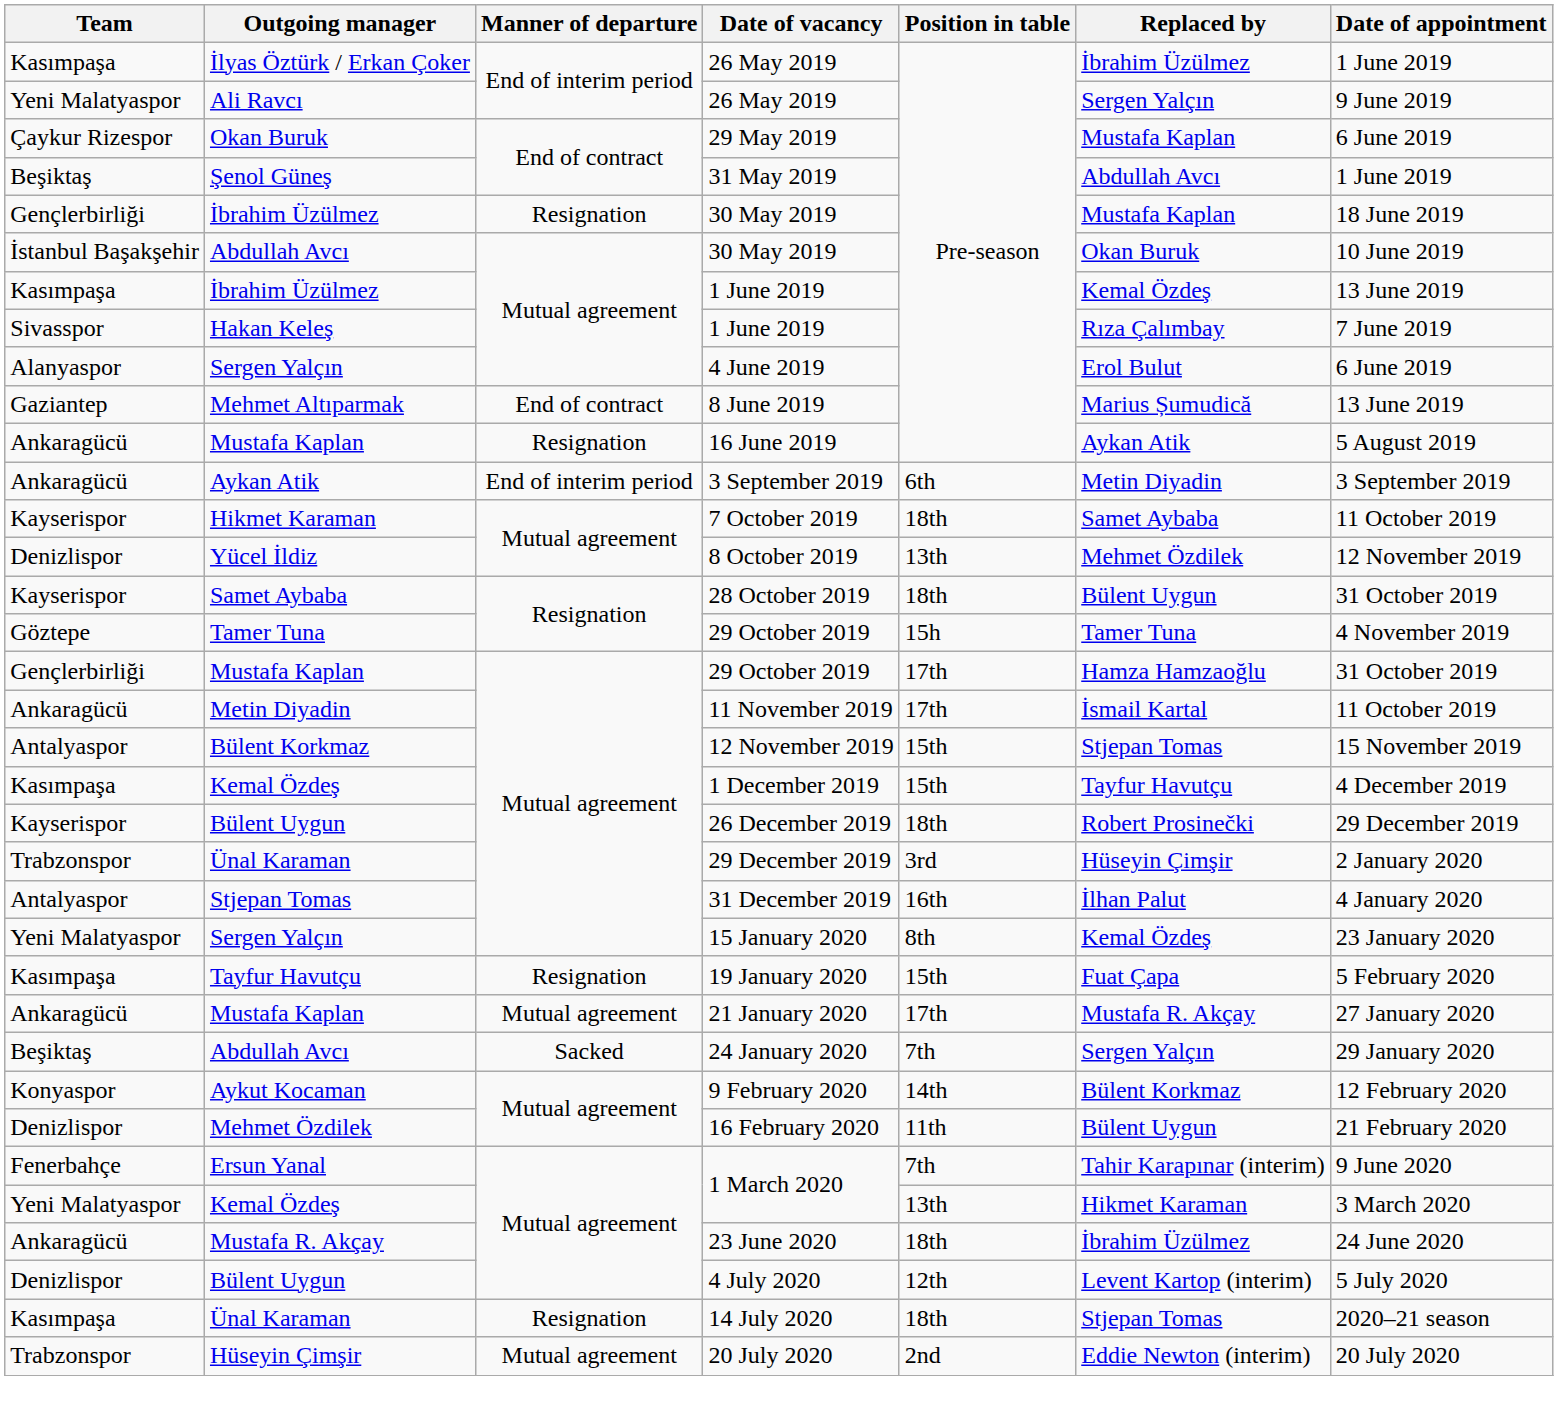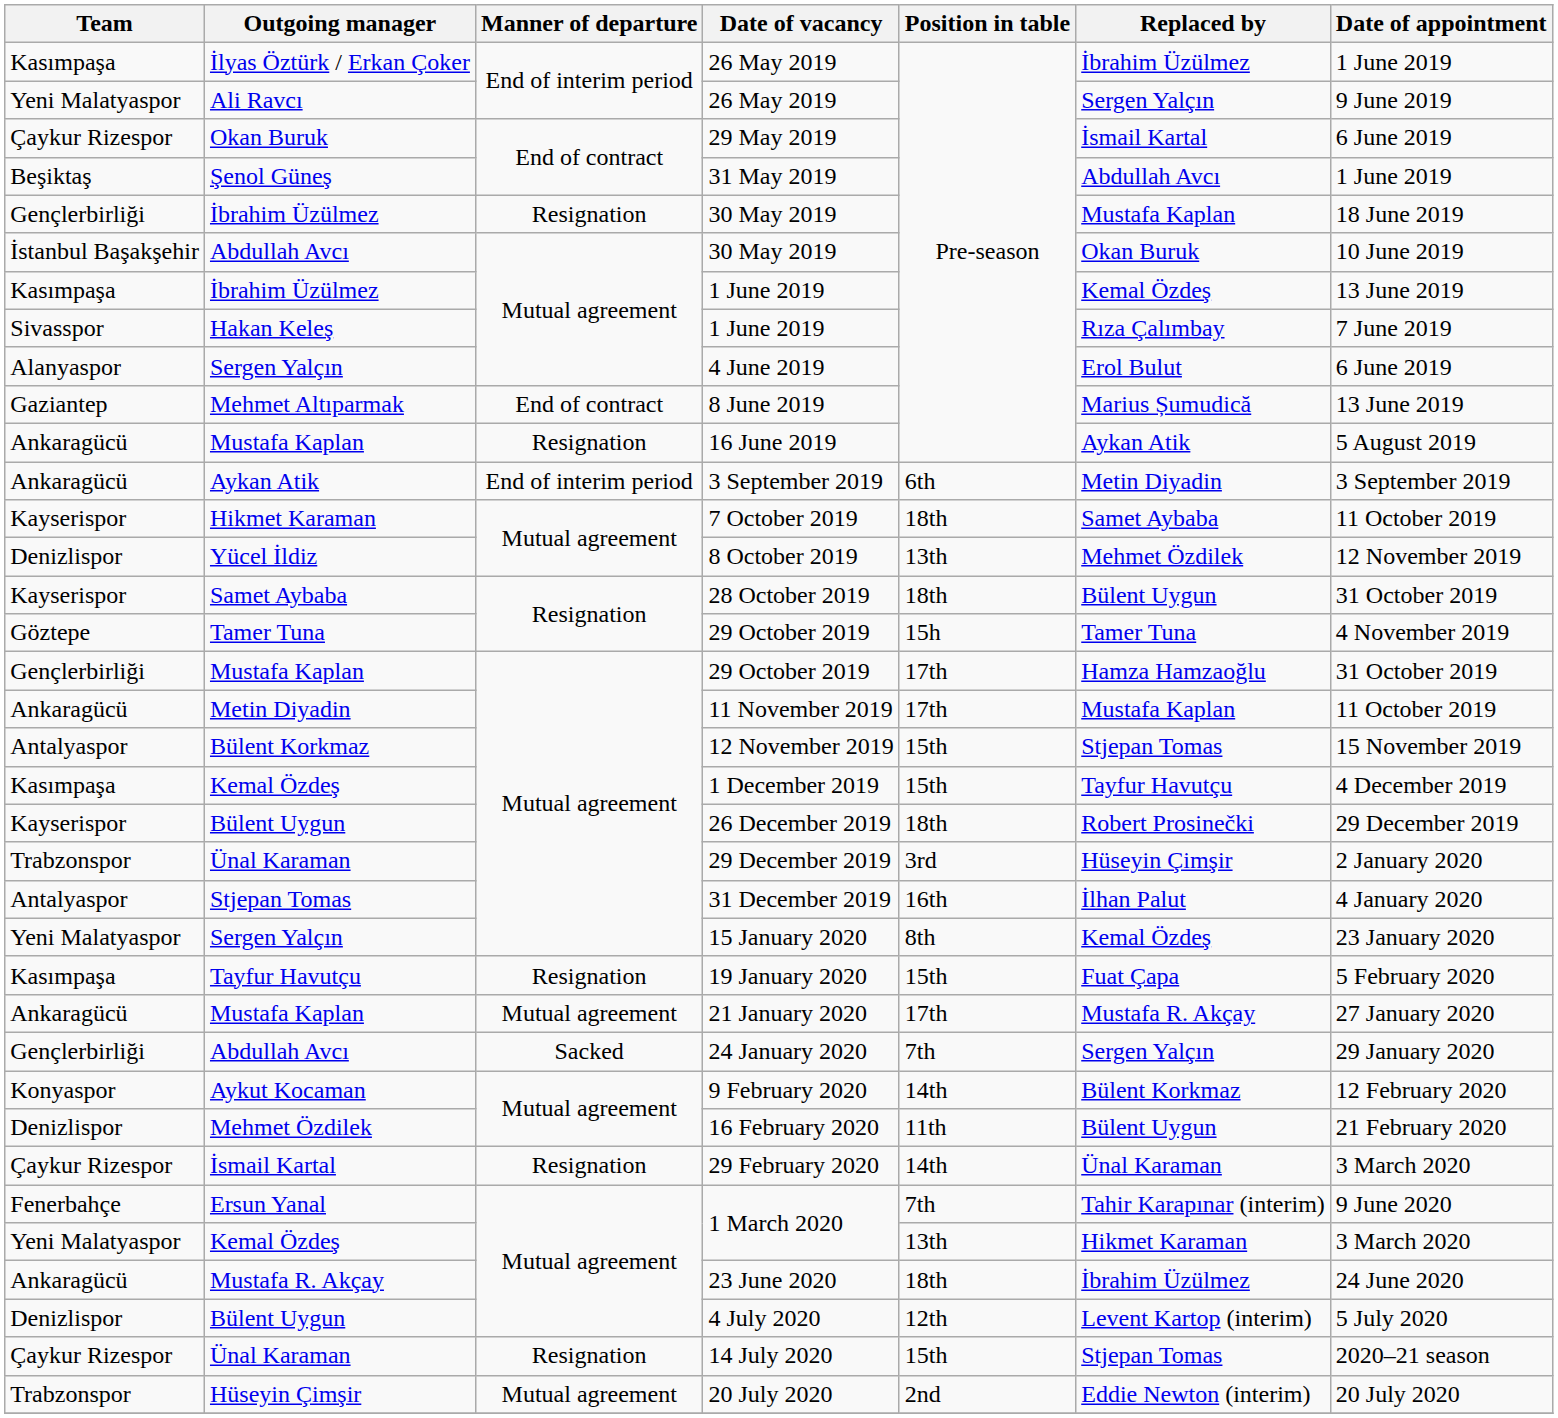29 May 2019 | Replaced by: Mustafa Kaplan -> İsmail Kartal
11 November 2019 | Replaced by: İsmail Kartal -> Mustafa Kaplan
24 January 2020 | Team: Beşiktaş -> Gençlerbirliği
+ row: Çaykur Rizespor | İsmail Kartal | Resignation | 29 February 2020 | 14th | Ünal Karaman | 3 March 2020
14 July 2020 | Team: Kasımpaşa -> Çaykur Rizespor
14 July 2020 | Position in table: 18th -> 15th
